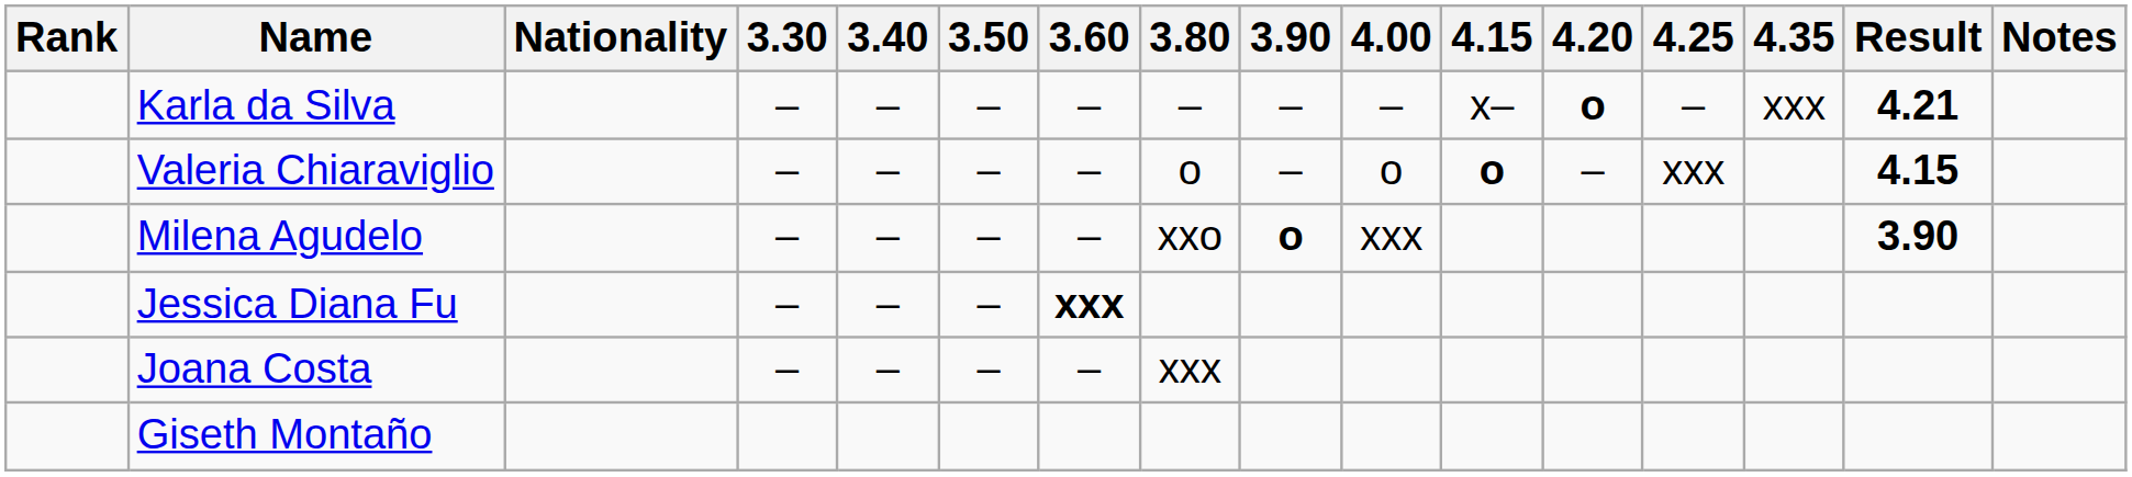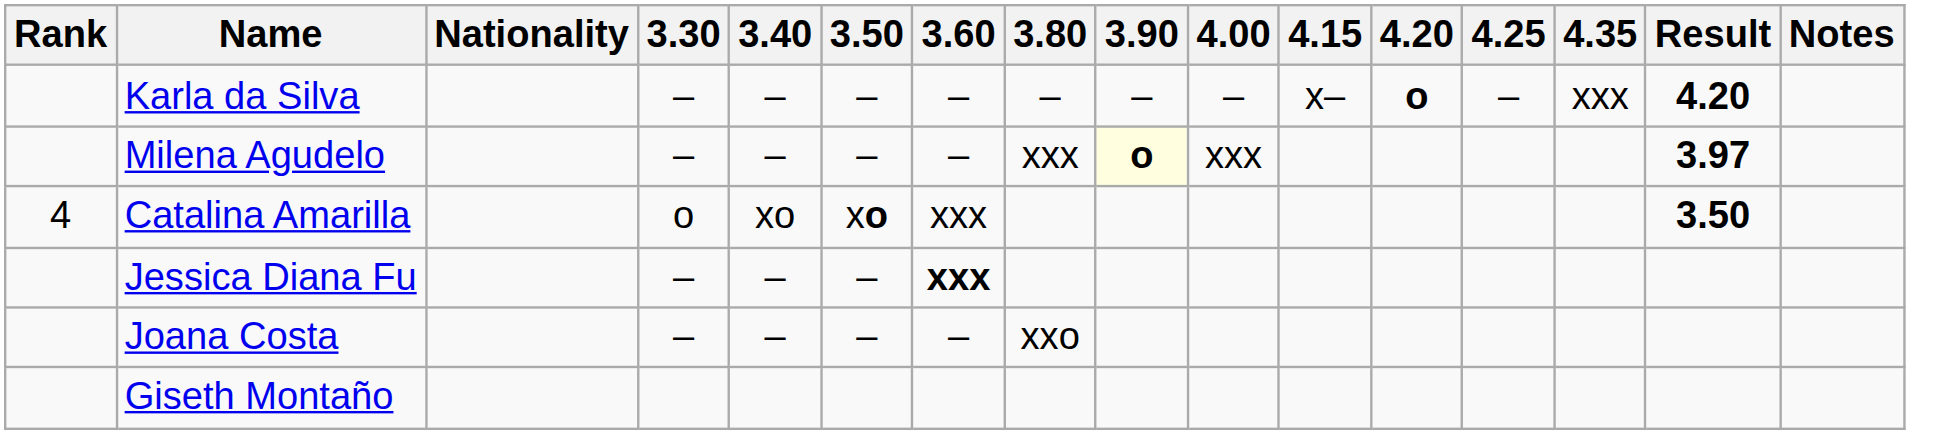Karla da Silva | Result: 4.21 -> 4.20
- row: Valeria Chiaraviglio | – | – | – | – | o | – | o | o | – | xxx | 4.15
Milena Agudelo | 3.80: xxo -> xxx
Milena Agudelo | 3.90: no background -> lightyellow background
Milena Agudelo | Result: 3.90 -> 3.97
+ row: 4 | Catalina Amarilla | o | xo | xo | xxx | 3.50
Joana Costa | 3.80: xxx -> xxo
